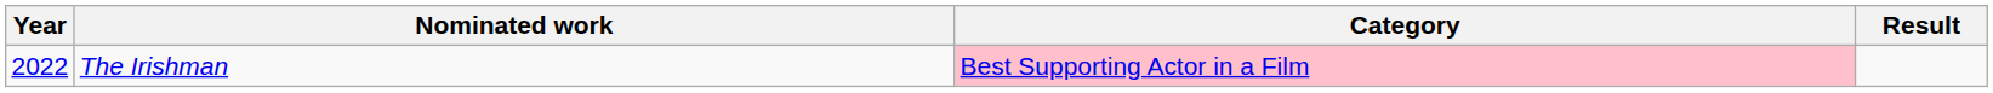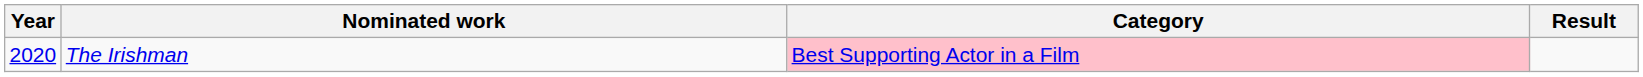The Irishman | Year: 2022 -> 2020
